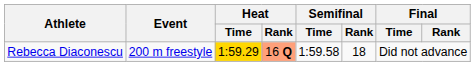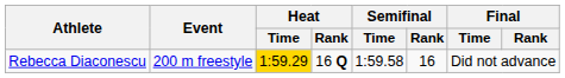Rebecca Diaconescu | Heat / Rank: lightsalmon background -> no background
Rebecca Diaconescu | Semifinal / Rank: 18 -> 16
